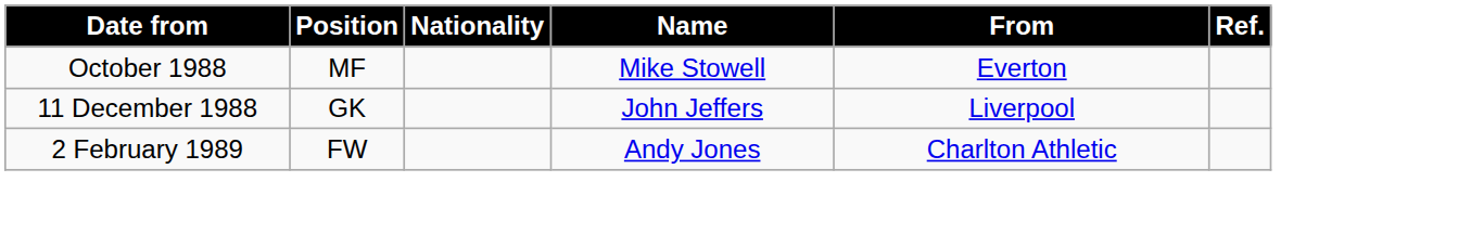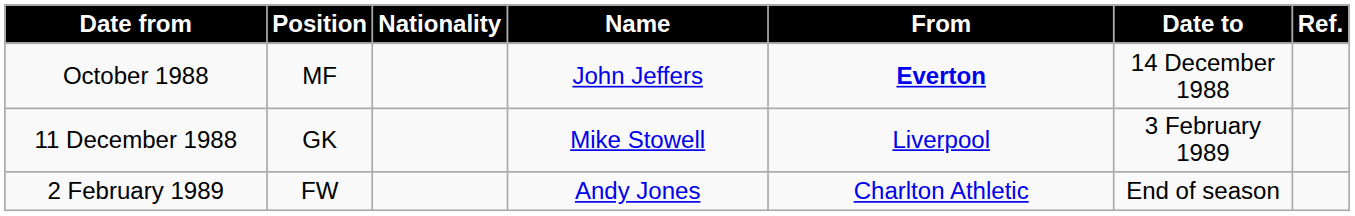+ column: Date to | 14 December 1988 | 3 February 1989 | End of season
October 1988 | Name: Mike Stowell -> John Jeffers
October 1988 | From: normal -> bold
11 December 1988 | Name: John Jeffers -> Mike Stowell
